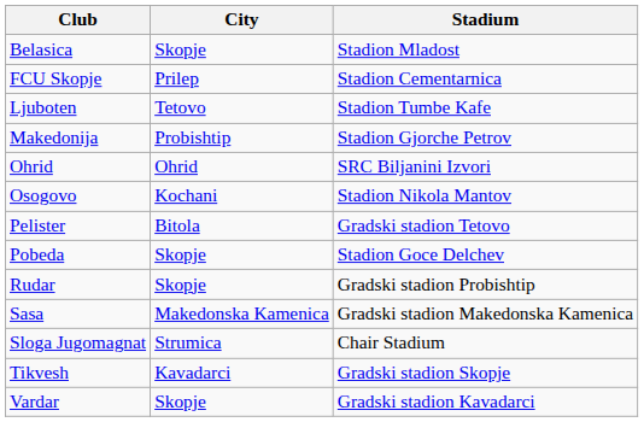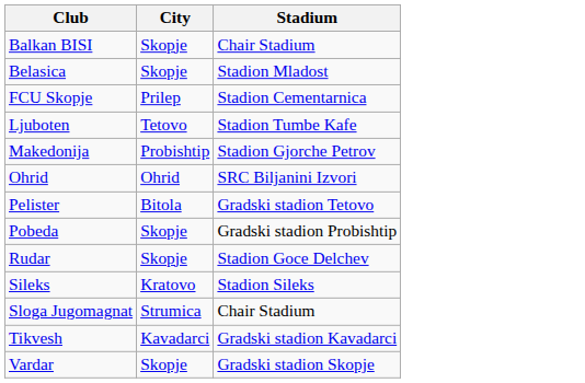+ row: Balkan BISI | Skopje | Chair Stadium
- row: Osogovo | Kochani | Stadion Nikola Mantov
Pobeda | Stadium: Stadion Goce Delchev -> Gradski stadion Probishtip
Rudar | Stadium: Gradski stadion Probishtip -> Stadion Goce Delchev
- row: Sasa | Makedonska Kamenica | Gradski stadion Makedonska Kamenica
+ row: Sileks | Kratovo | Stadion Sileks
Tikvesh | Stadium: Gradski stadion Skopje -> Gradski stadion Kavadarci
Vardar | Stadium: Gradski stadion Kavadarci -> Gradski stadion Skopje
